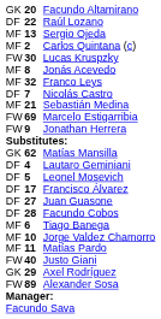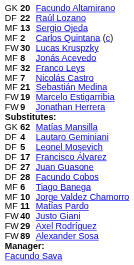Nicolás Castro | column 1: DF -> MF
Marcelo Estigarribia | column 2: 69 -> 19
Axel Rodríguez | column 1: GK -> FW
